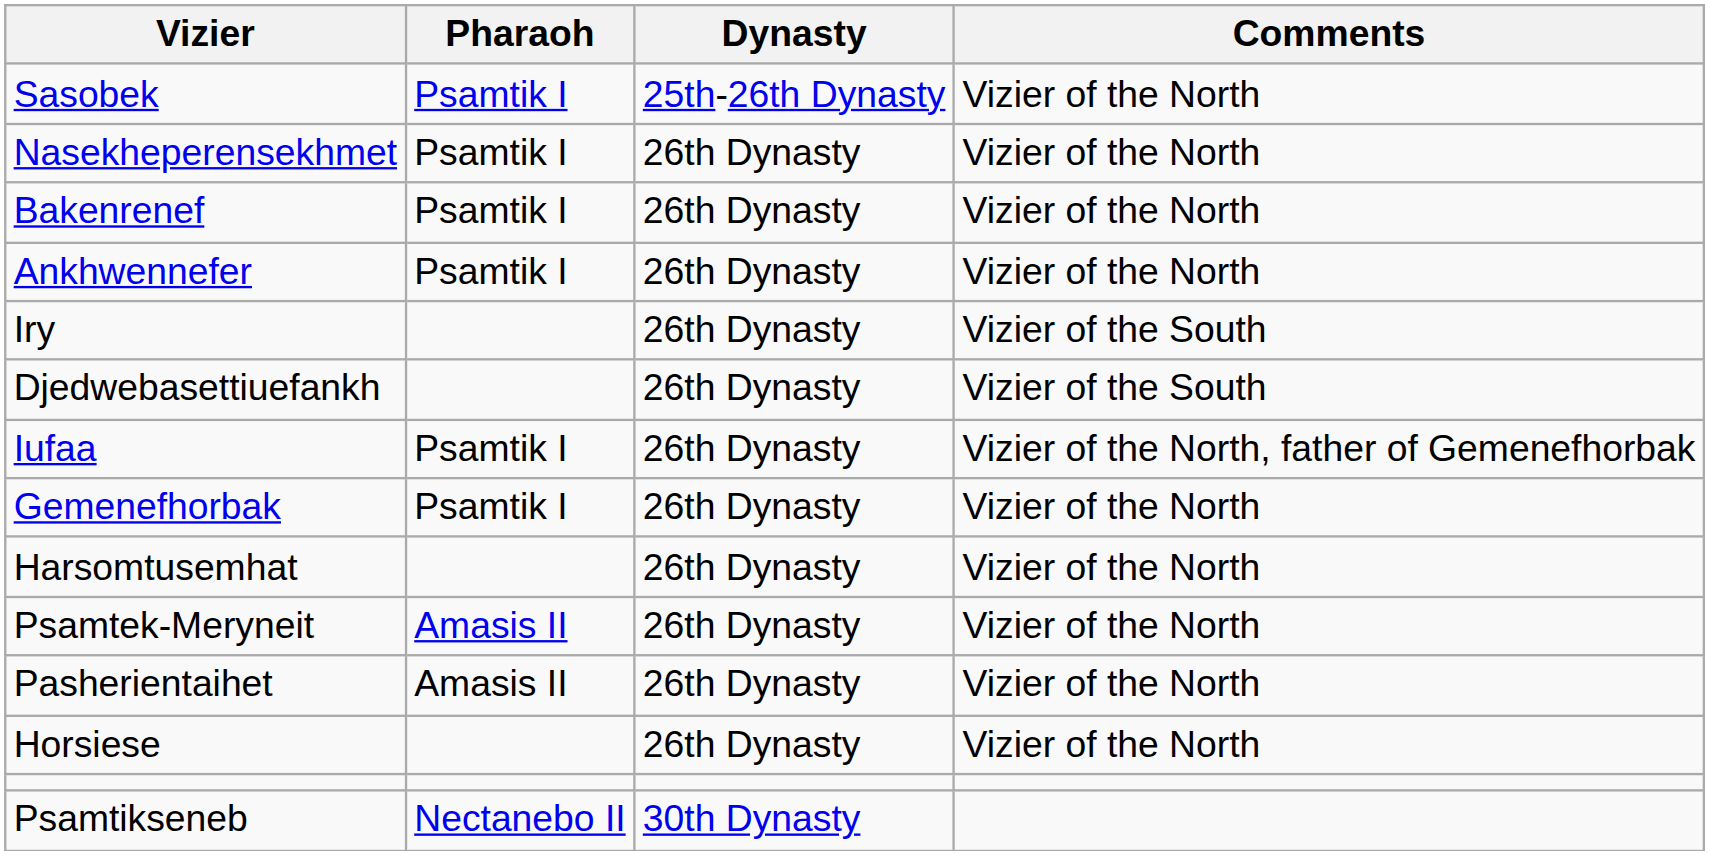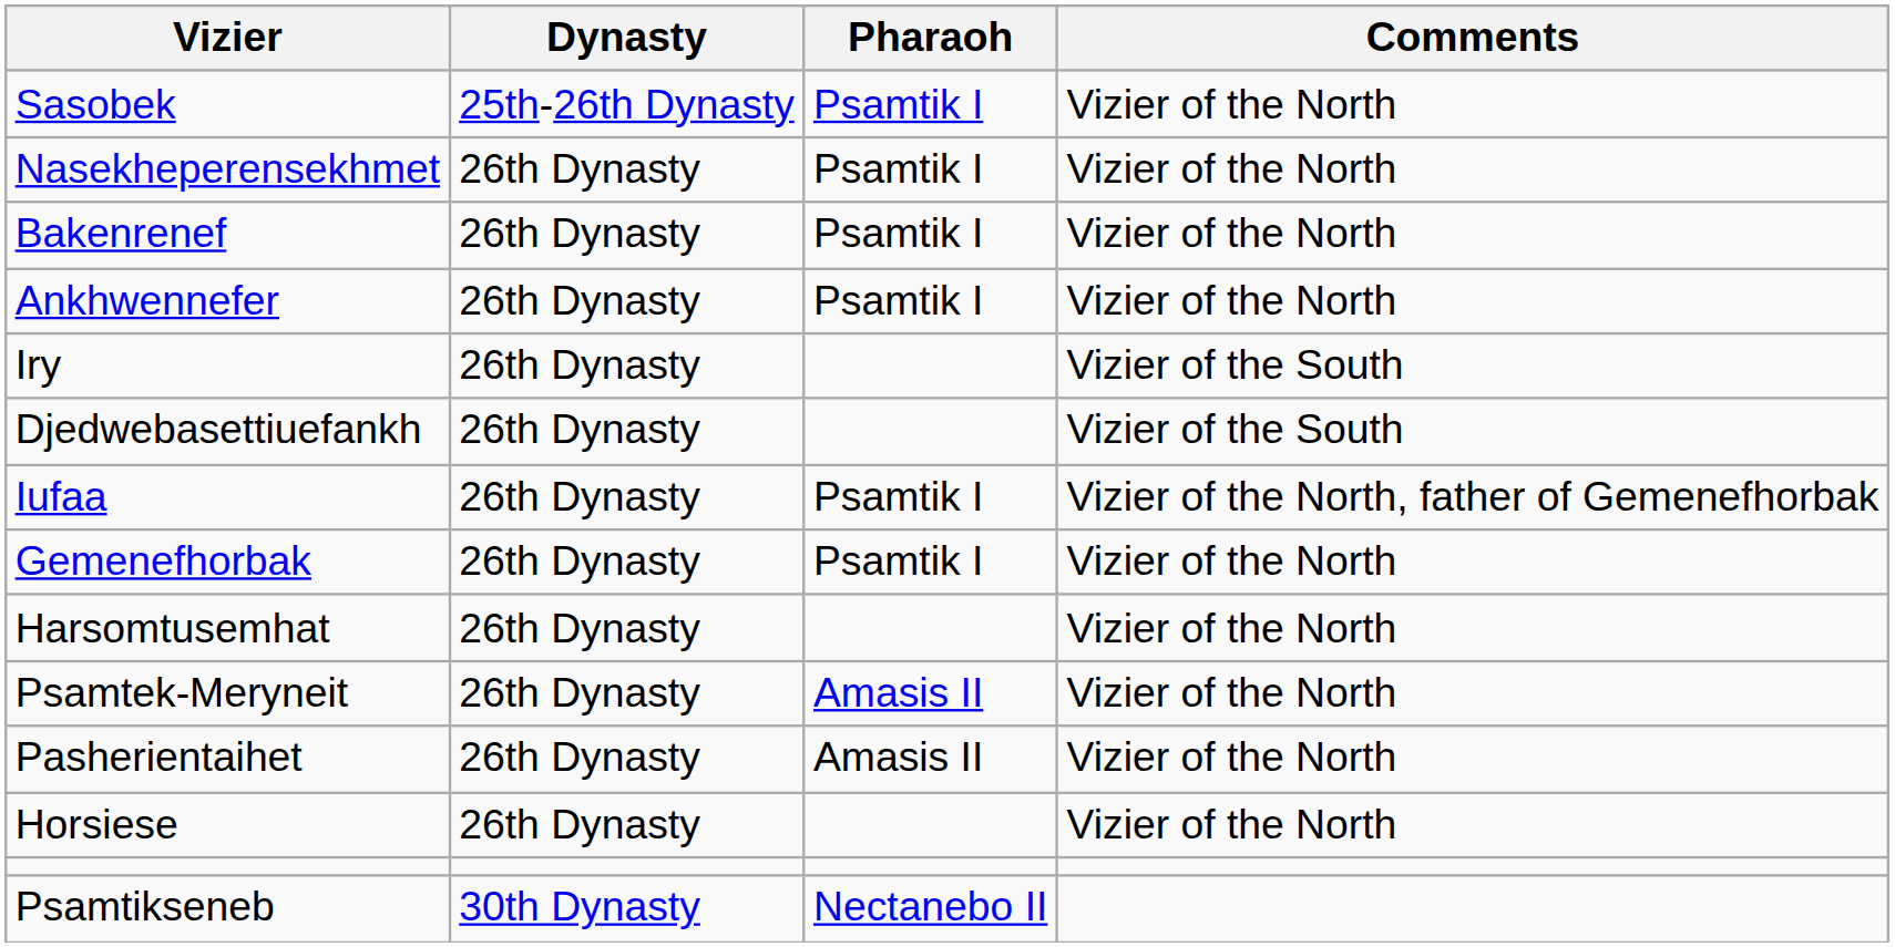columns swapped: Pharaoh <-> Dynasty
